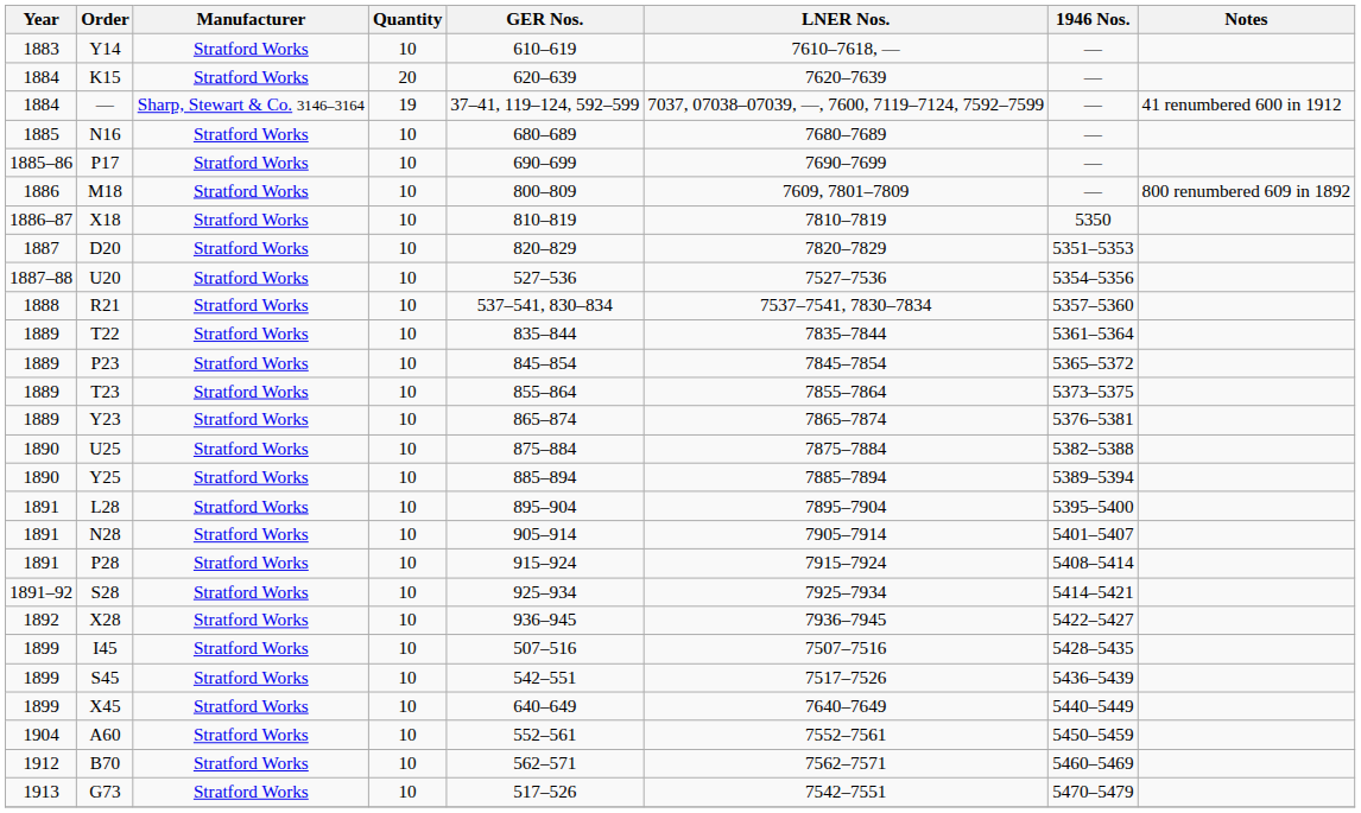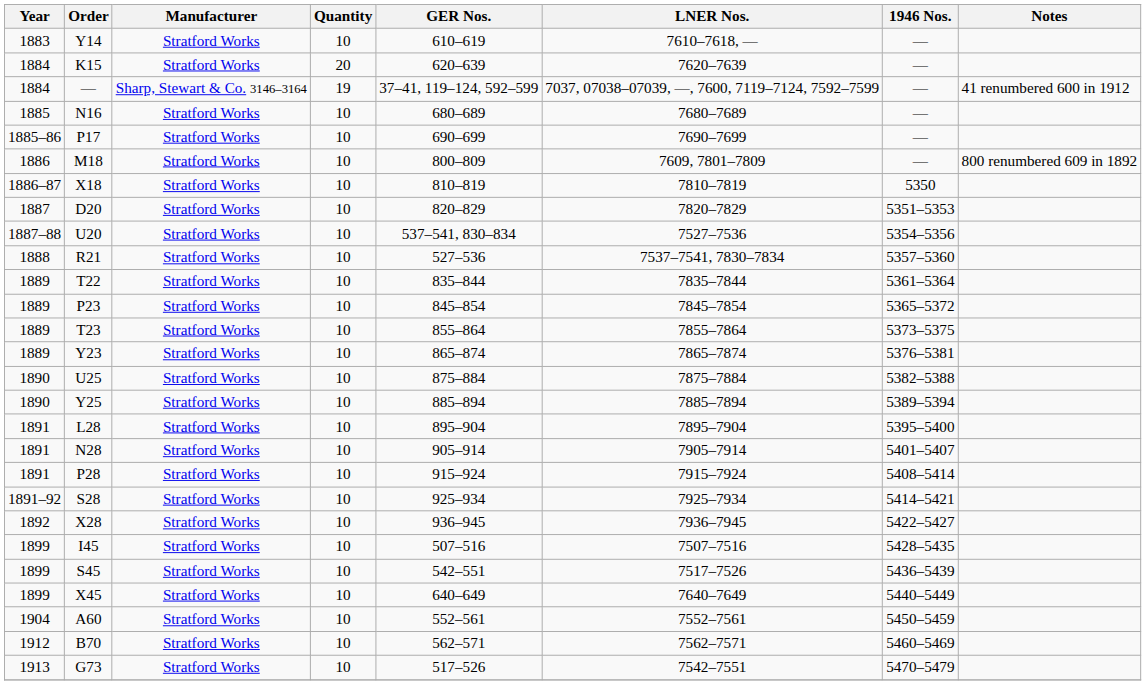U20 | GER Nos.: 527–536 -> 537–541, 830–834
R21 | GER Nos.: 537–541, 830–834 -> 527–536
